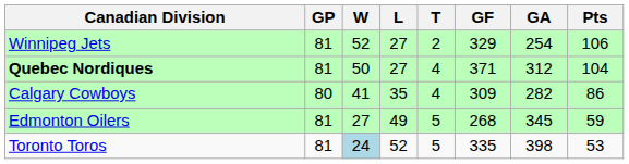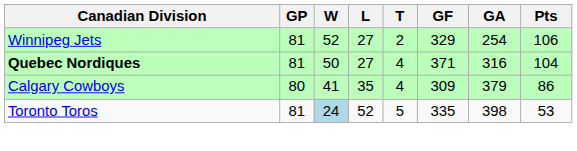Quebec Nordiques | GA: 312 -> 316
Calgary Cowboys | GA: 282 -> 379
- row: Edmonton Oilers | 81 | 27 | 49 | 5 | 268 | 345 | 59
